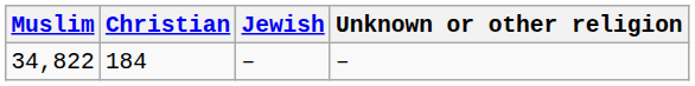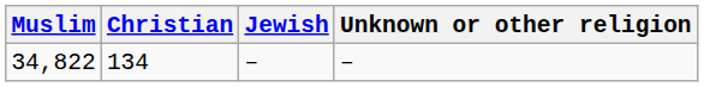34,822 | Christian: 184 -> 134
